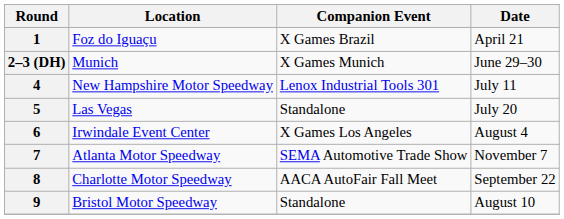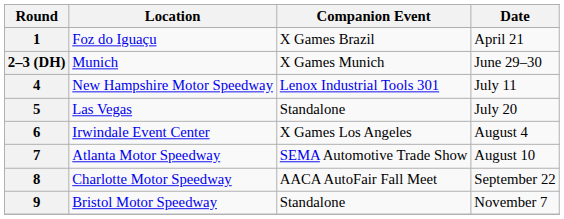7 | Date: November 7 -> August 10
9 | Date: August 10 -> November 7
